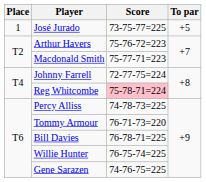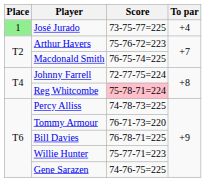José Jurado | Place: no background -> lightgreen background
José Jurado | To par: +5 -> +4
Macdonald Smith | Score: 75-77-71=223 -> 76-75-74=225
Willie Hunter | Score: 76-75-74=225 -> 75-77-71=223
